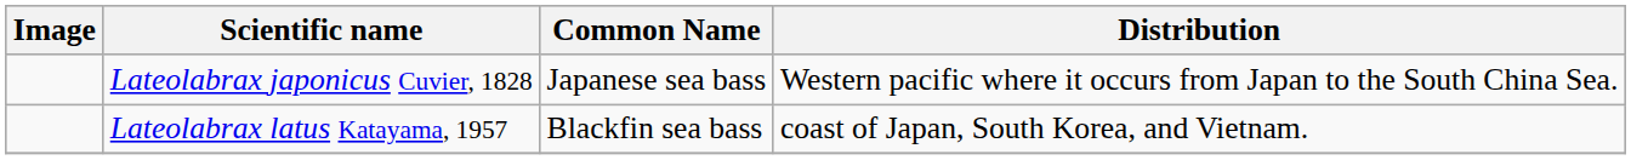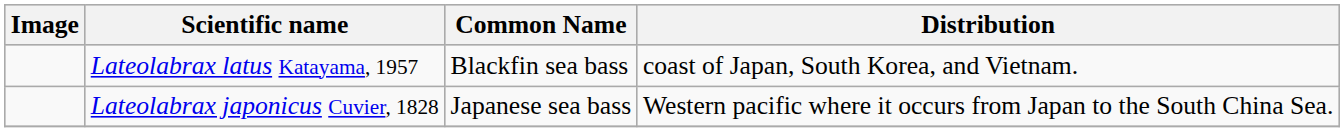rows swapped: Lateolabrax japonicus Cuvier, 1828 <-> Lateolabrax latus Katayama, 1957
